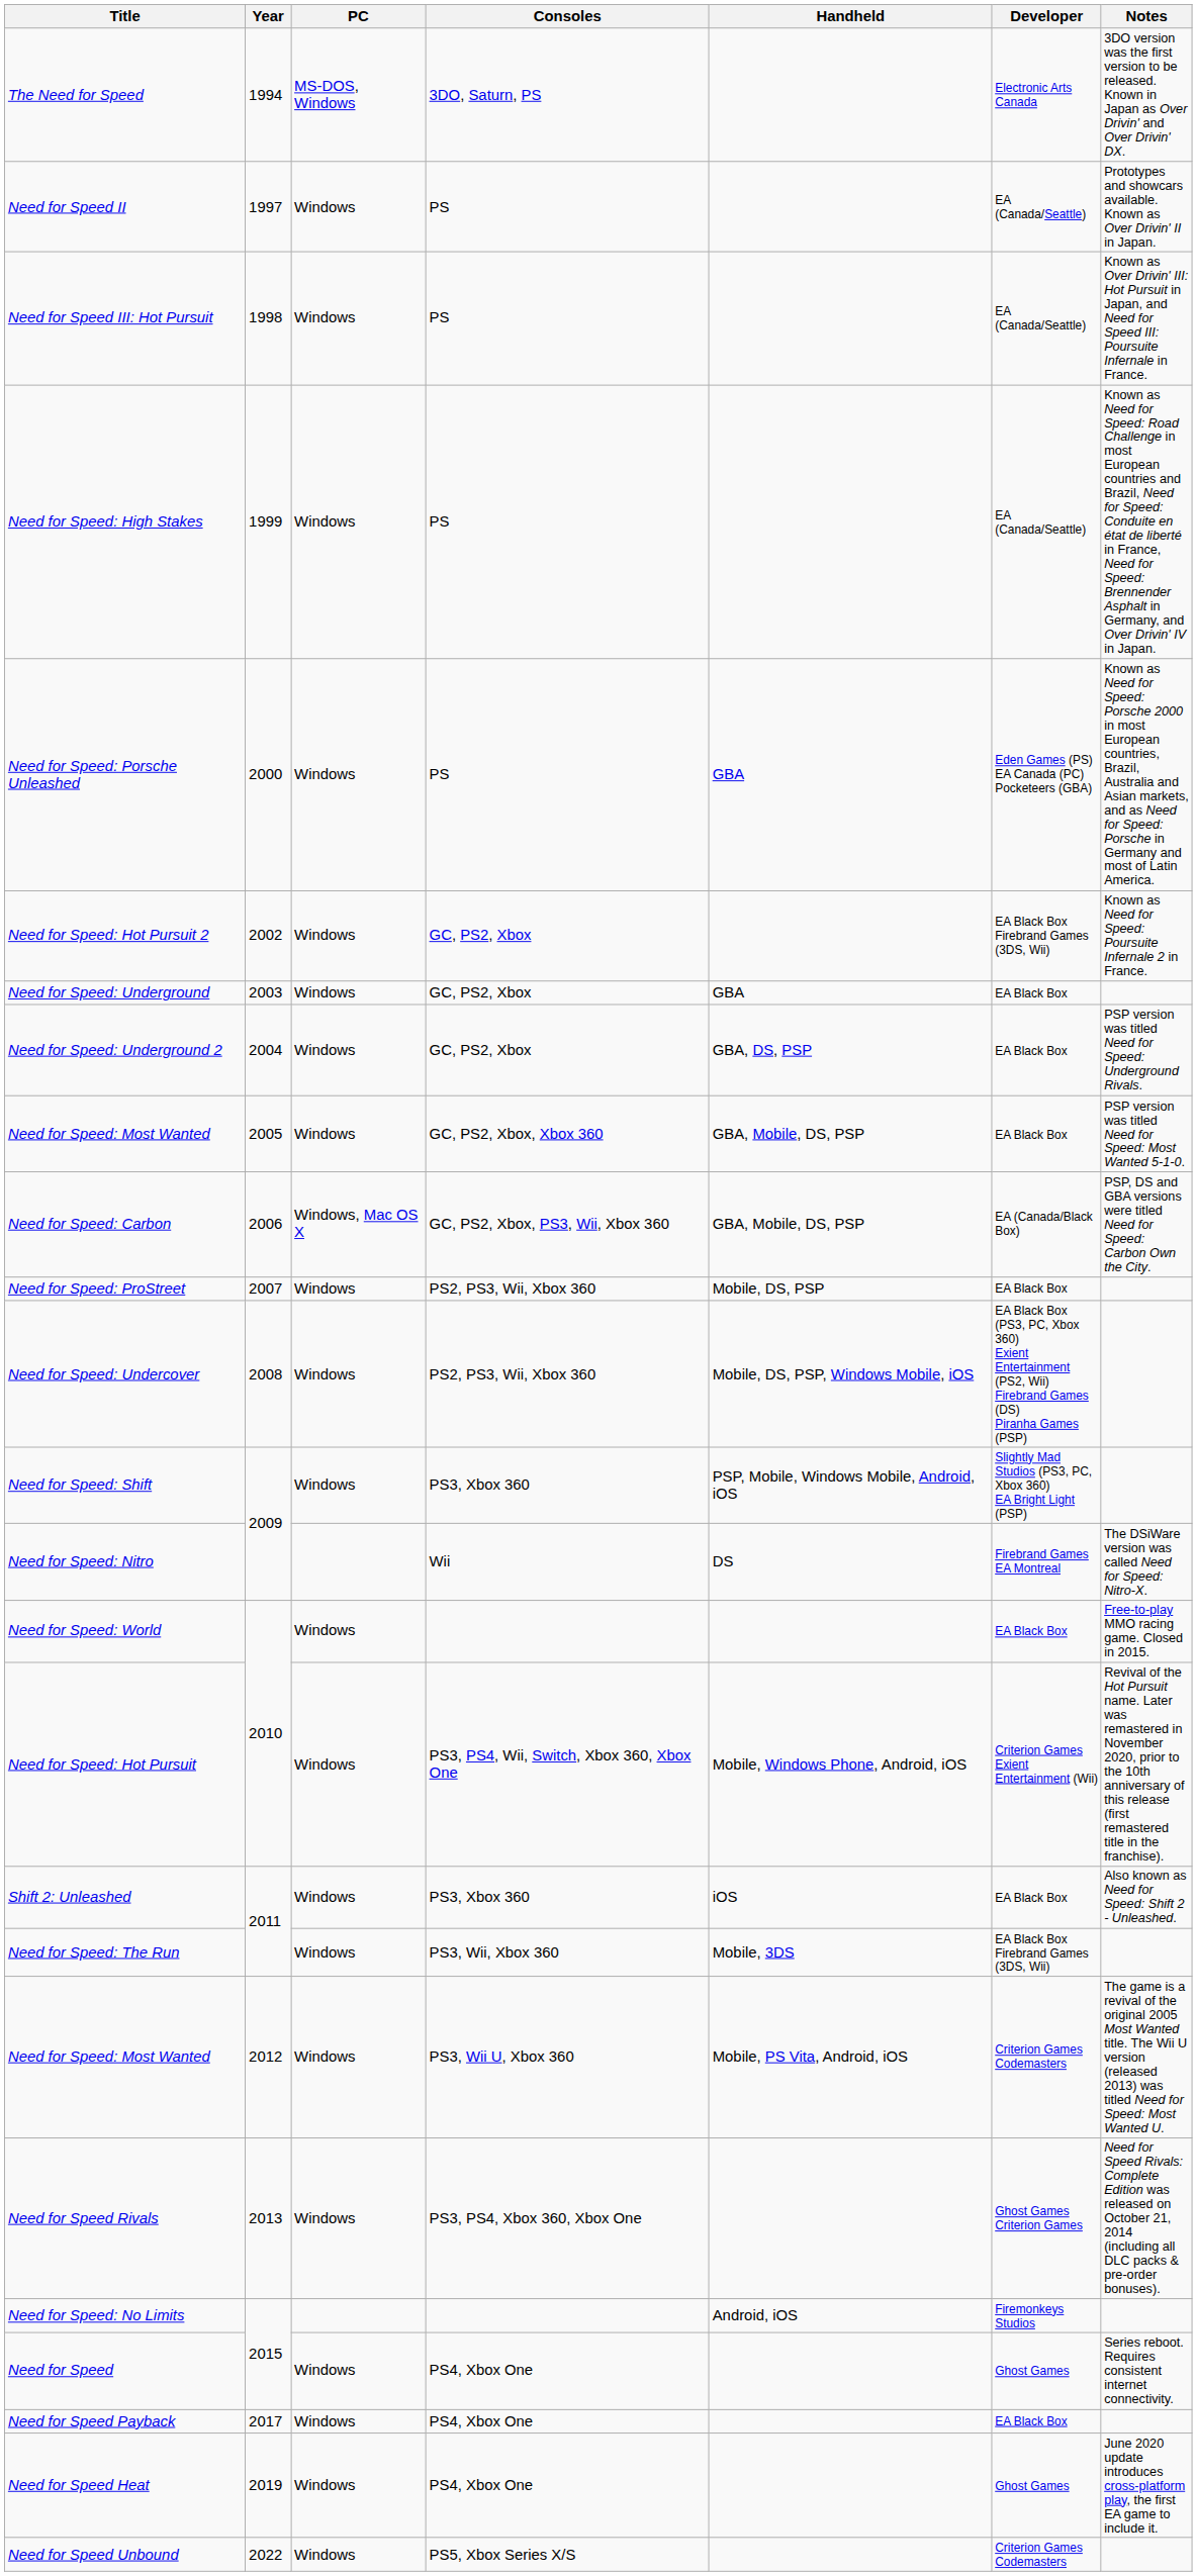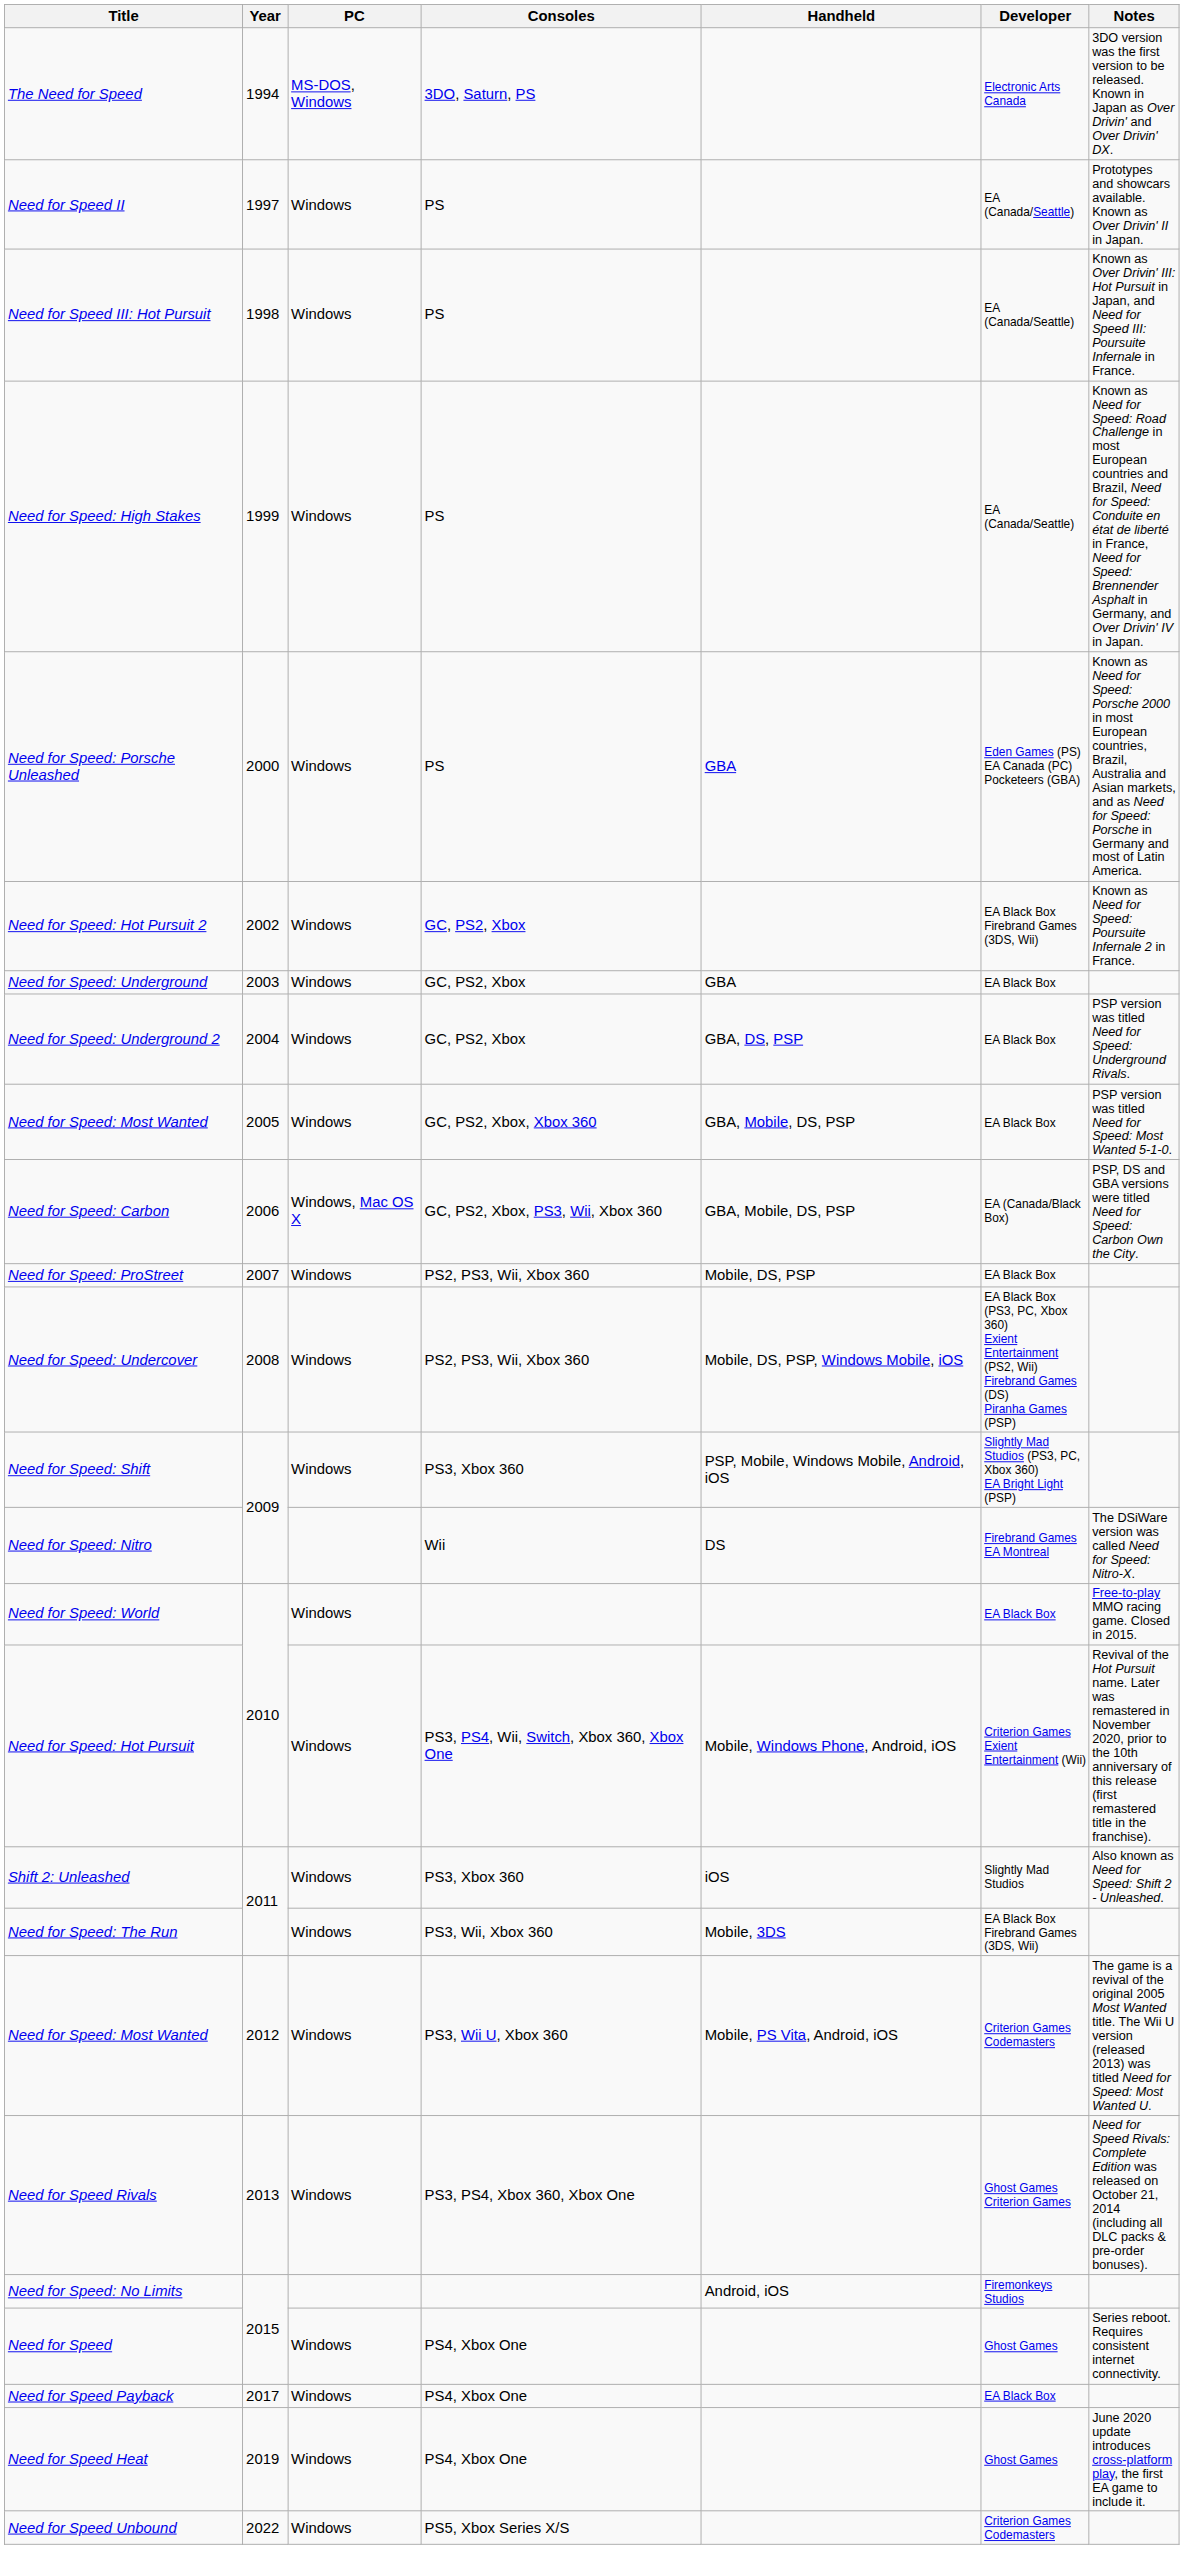Shift 2: Unleashed | Developer: EA Black Box -> Slightly Mad Studios
